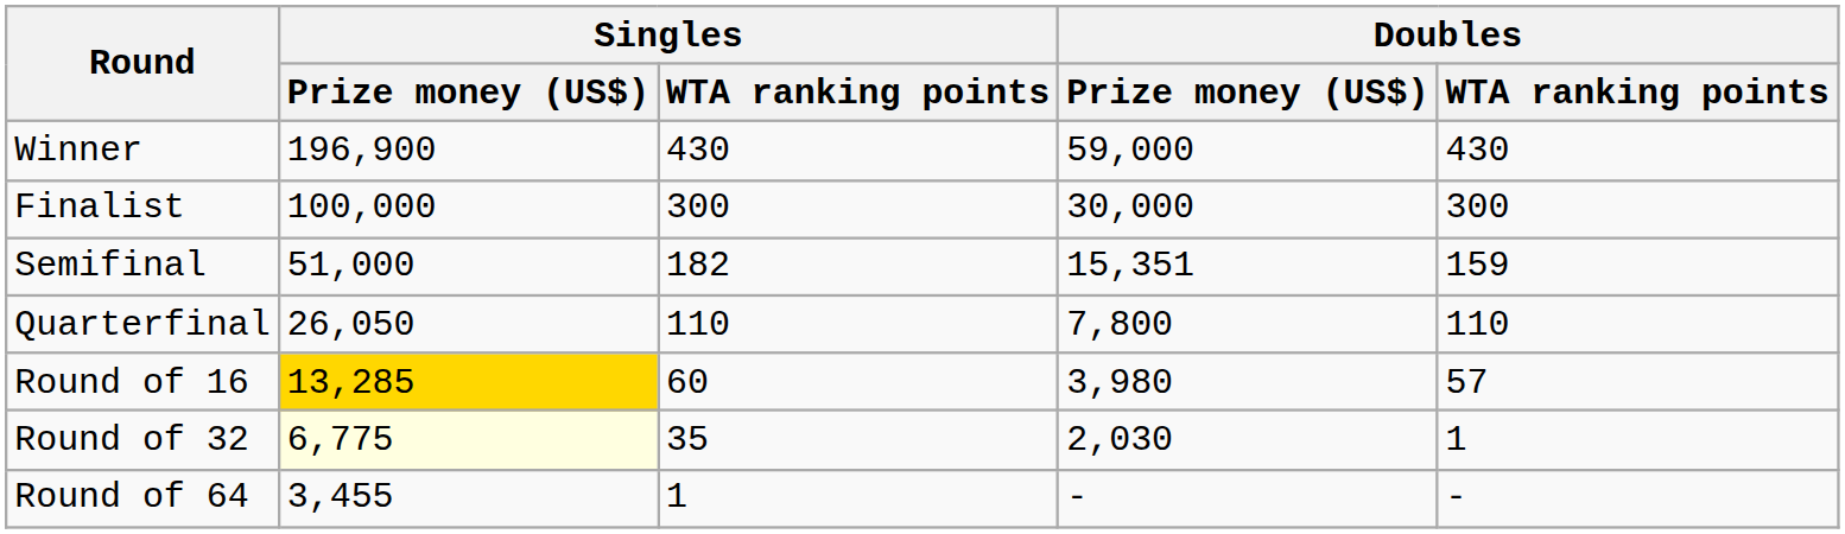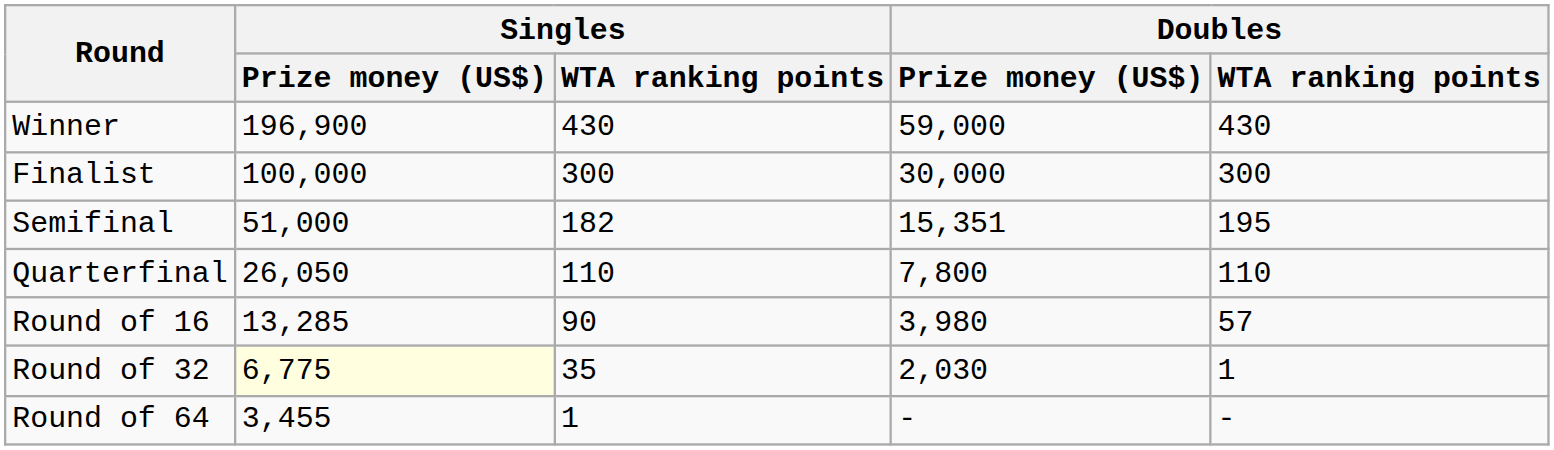Semifinal | Doubles / WTA ranking points: 159 -> 195
Round of 16 | Singles / Prize money (US$): gold background -> no background
Round of 16 | Singles / WTA ranking points: 60 -> 90
